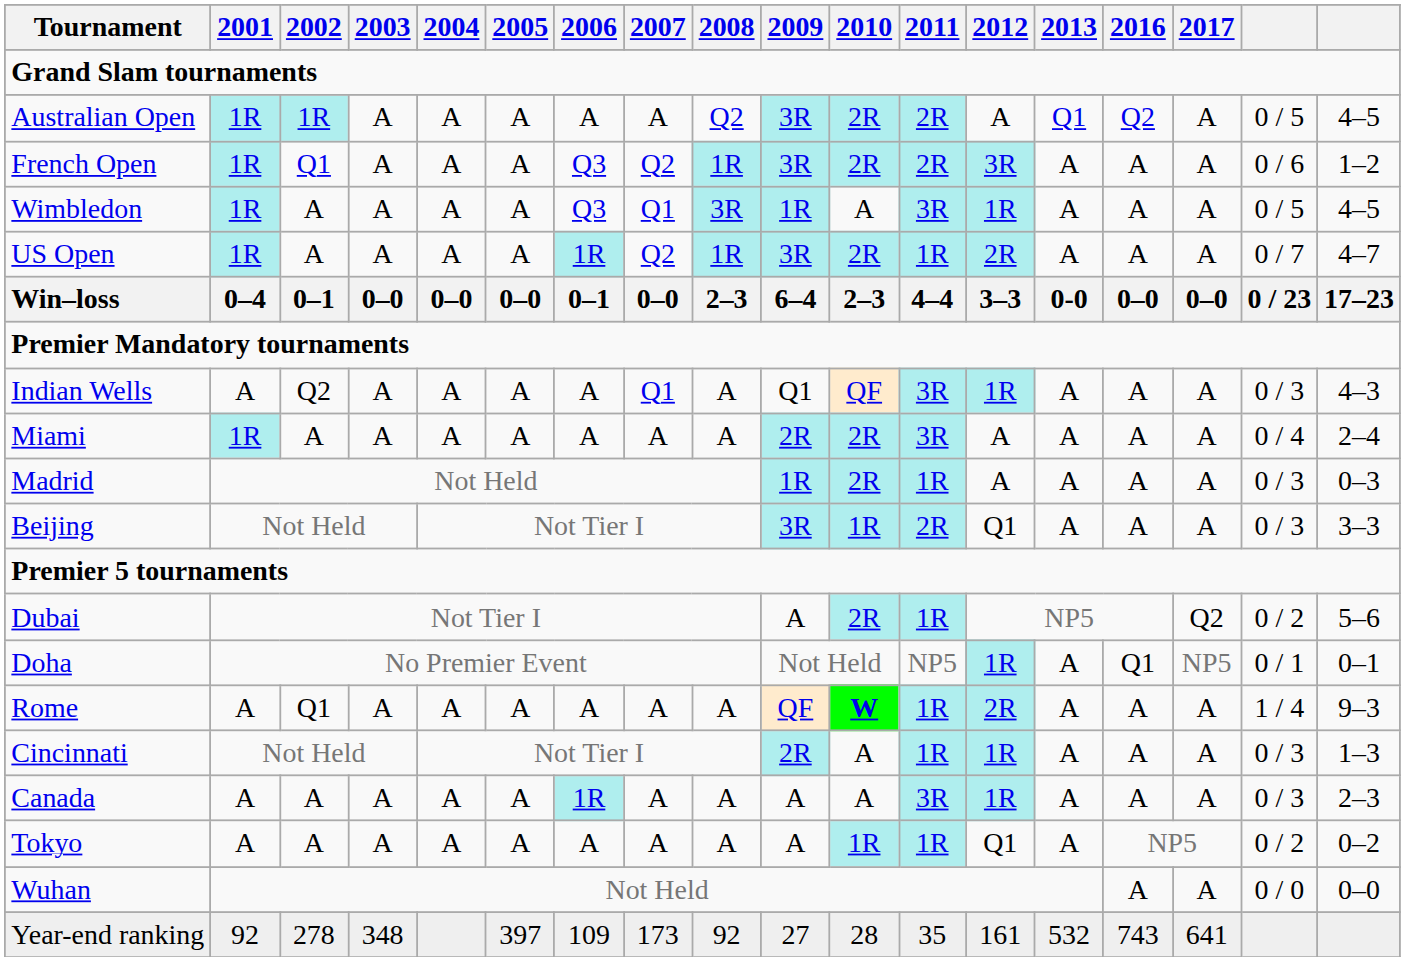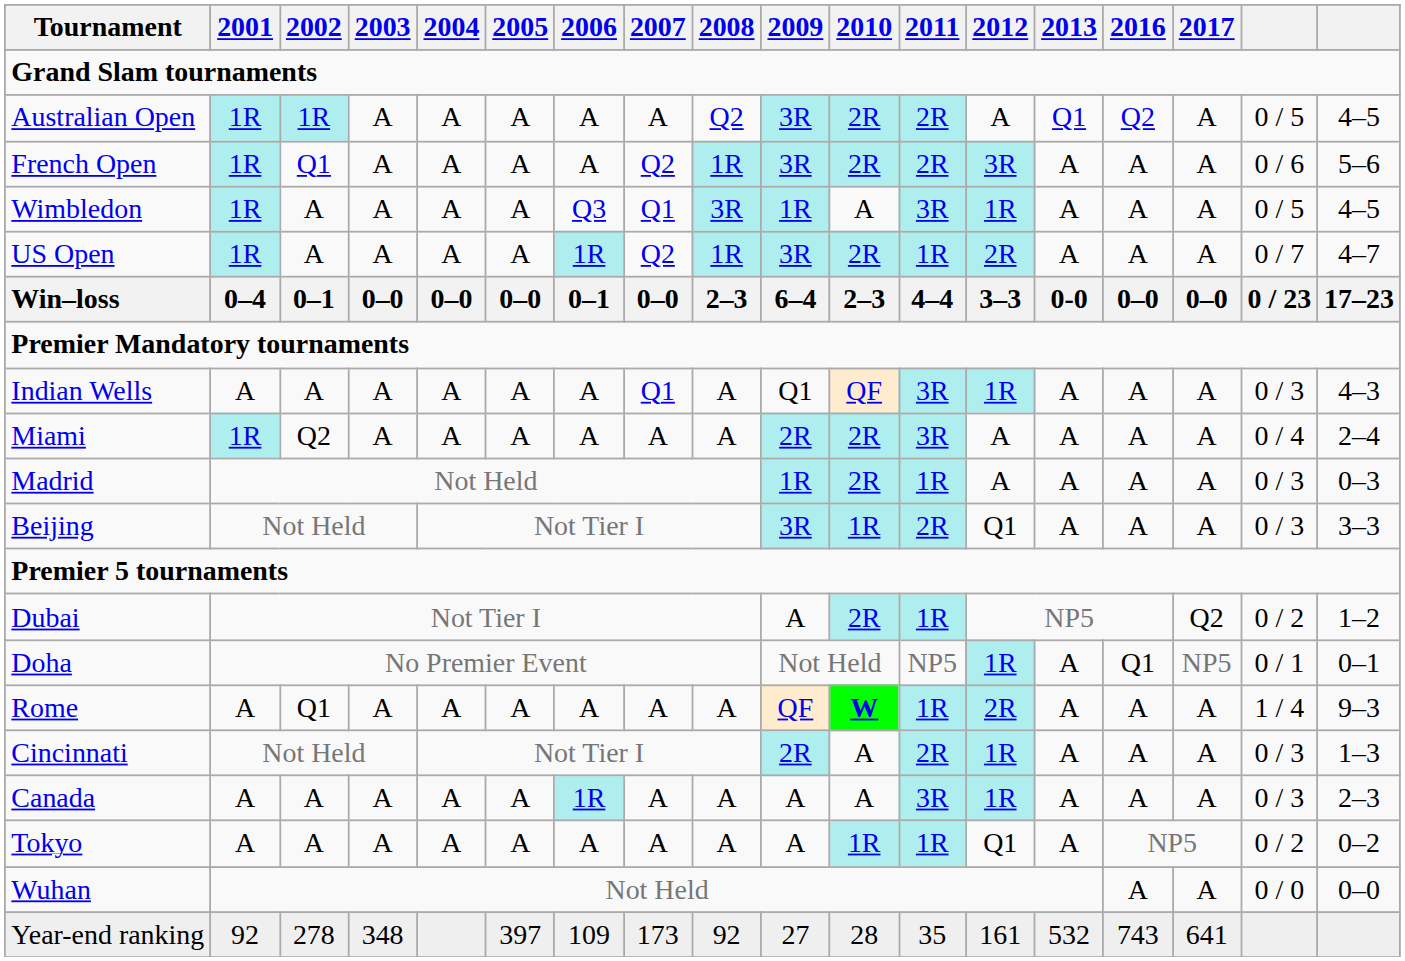French Open | 2006: Q3 -> A
French Open | column 18: 1–2 -> 5–6
Indian Wells | 2002: Q2 -> A
Miami | 2002: A -> Q2
Dubai | column 18: 5–6 -> 1–2
Cincinnati | 2011: 1R -> 2R
